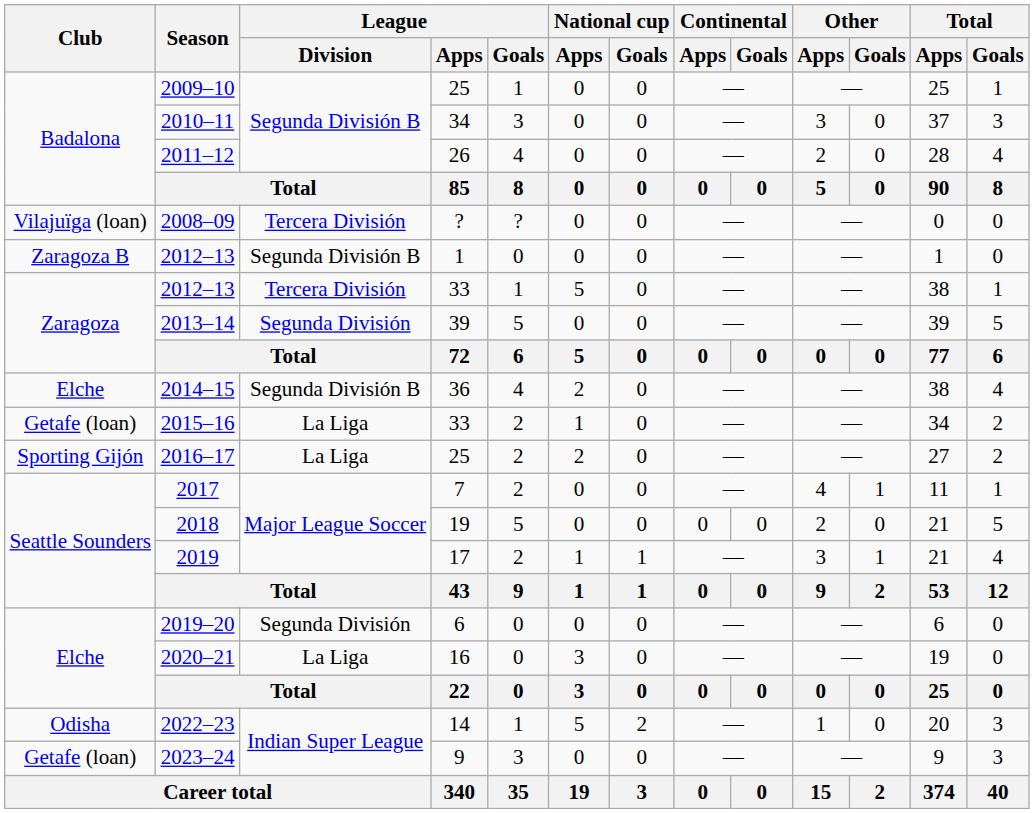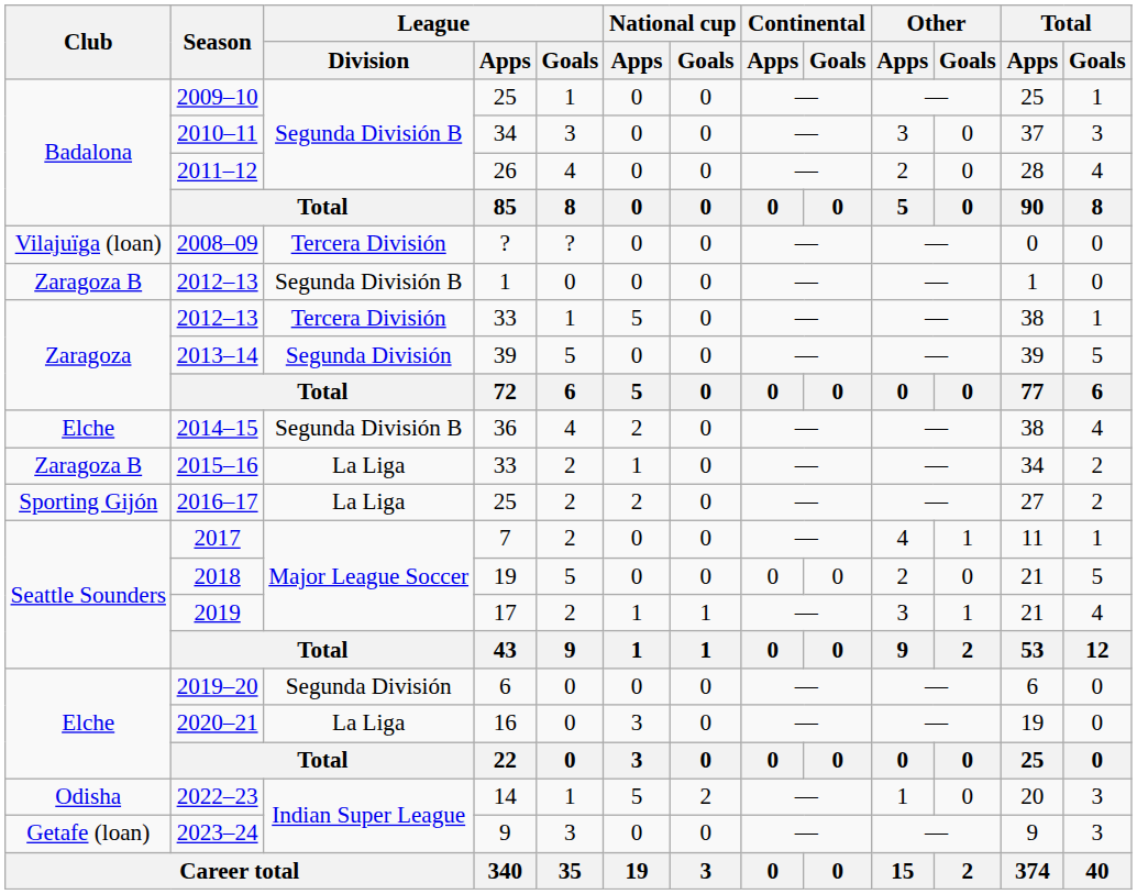2015–16 | Club: Getafe (loan) -> Zaragoza B
